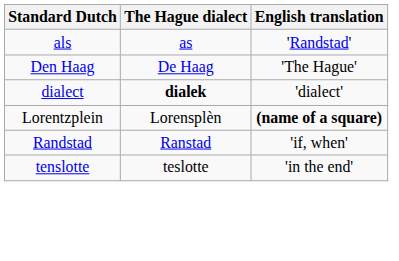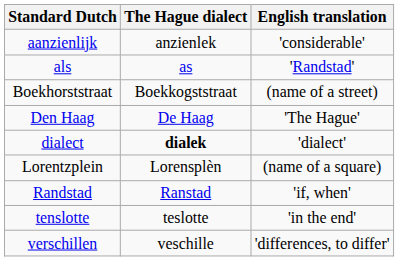+ row: aanzienlijk | anzienlek | 'considerable'
+ row: Boekhorststraat | Boekkogststraat | (name of a street)
Lorentzplein | English translation: bold -> normal
+ row: verschillen | veschille | 'differences, to differ'
